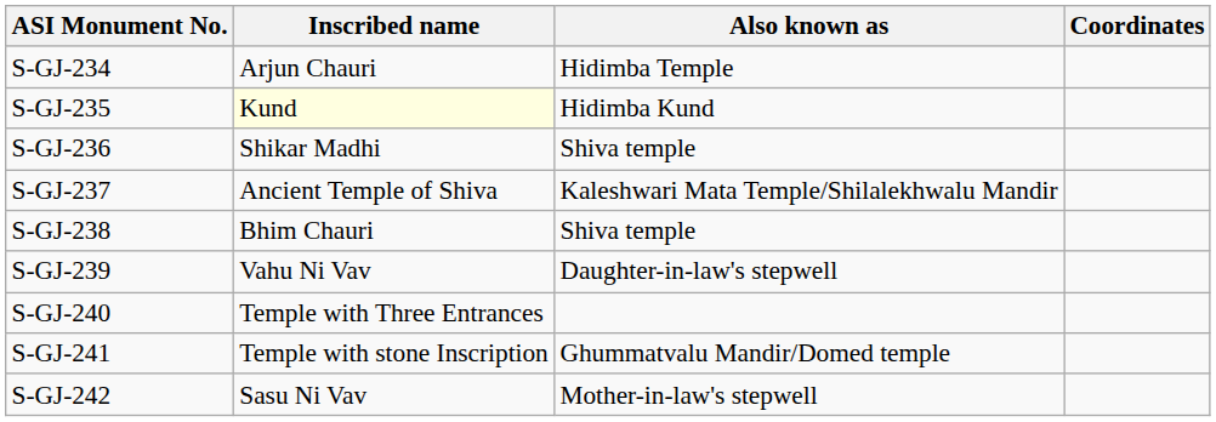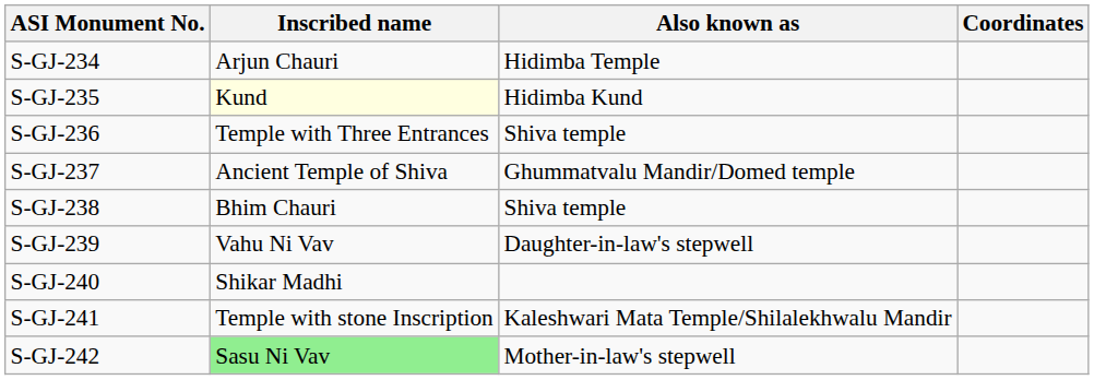S-GJ-236 | Inscribed name: Shikar Madhi -> Temple with Three Entrances
S-GJ-237 | Also known as: Kaleshwari Mata Temple/Shilalekhwalu Mandir -> Ghummatvalu Mandir/Domed temple
S-GJ-240 | Inscribed name: Temple with Three Entrances -> Shikar Madhi
S-GJ-241 | Also known as: Ghummatvalu Mandir/Domed temple -> Kaleshwari Mata Temple/Shilalekhwalu Mandir
S-GJ-242 | Inscribed name: no background -> lightgreen background
